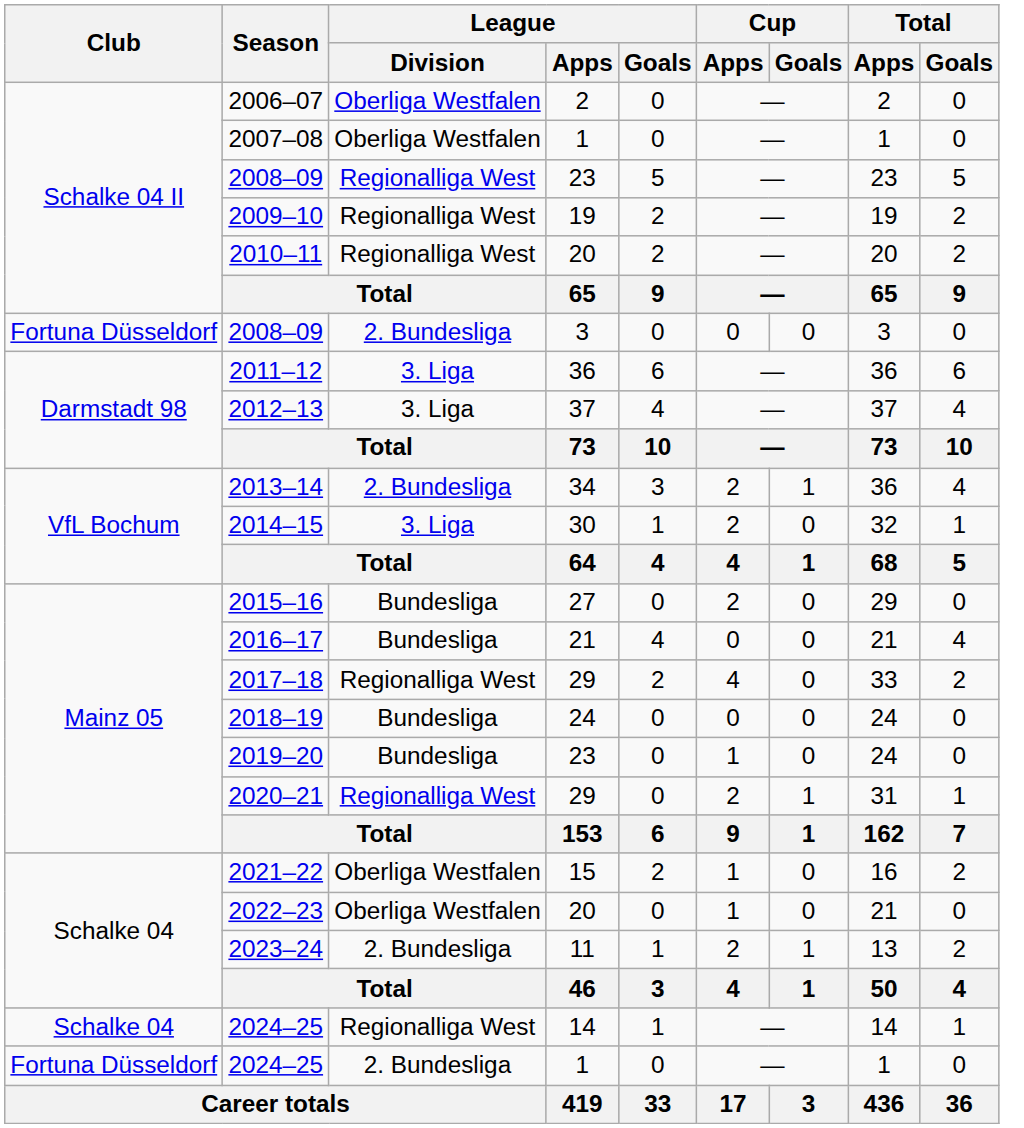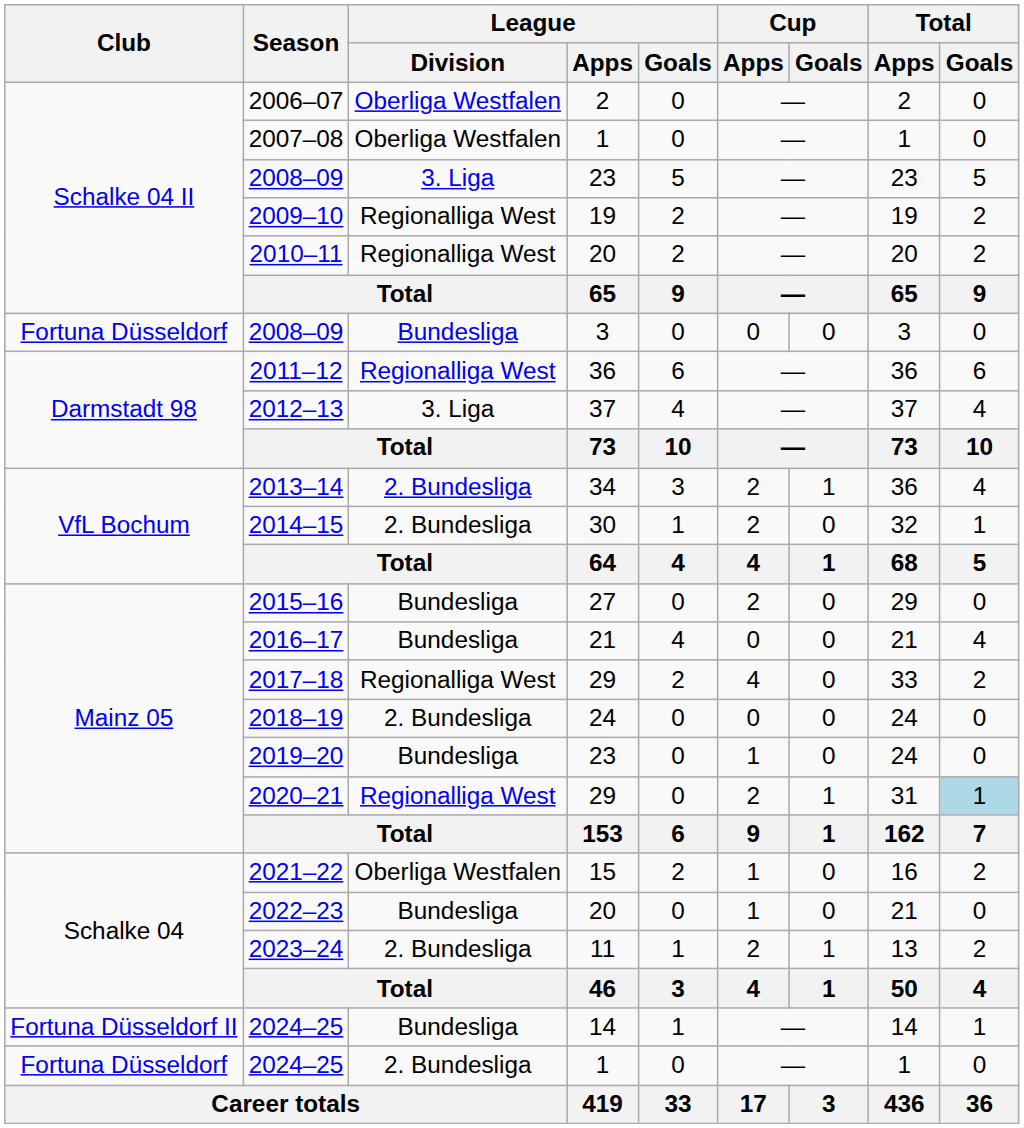2008–09 / 23 | League / Division: Regionalliga West -> 3. Liga
2008–09 / 3 | League / Division: 2. Bundesliga -> Bundesliga
2011–12 | League / Division: 3. Liga -> Regionalliga West
2014–15 | League / Division: 3. Liga -> 2. Bundesliga
2018–19 | League / Division: Bundesliga -> 2. Bundesliga
2020–21 | Total / Goals: no background -> lightblue background
2022–23 | League / Division: Oberliga Westfalen -> Bundesliga
2024–25 / 14 | Club: Schalke 04 -> Fortuna Düsseldorf II
2024–25 / 14 | League / Division: Regionalliga West -> Bundesliga
